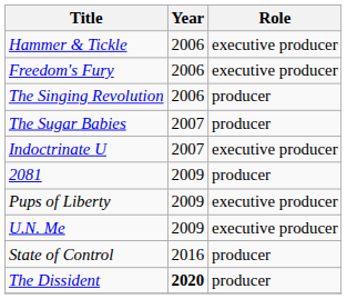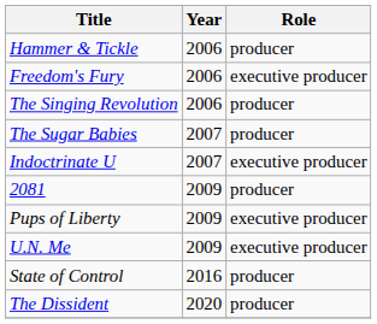Hammer & Tickle | Role: executive producer -> producer
The Dissident | Year: bold -> normal
